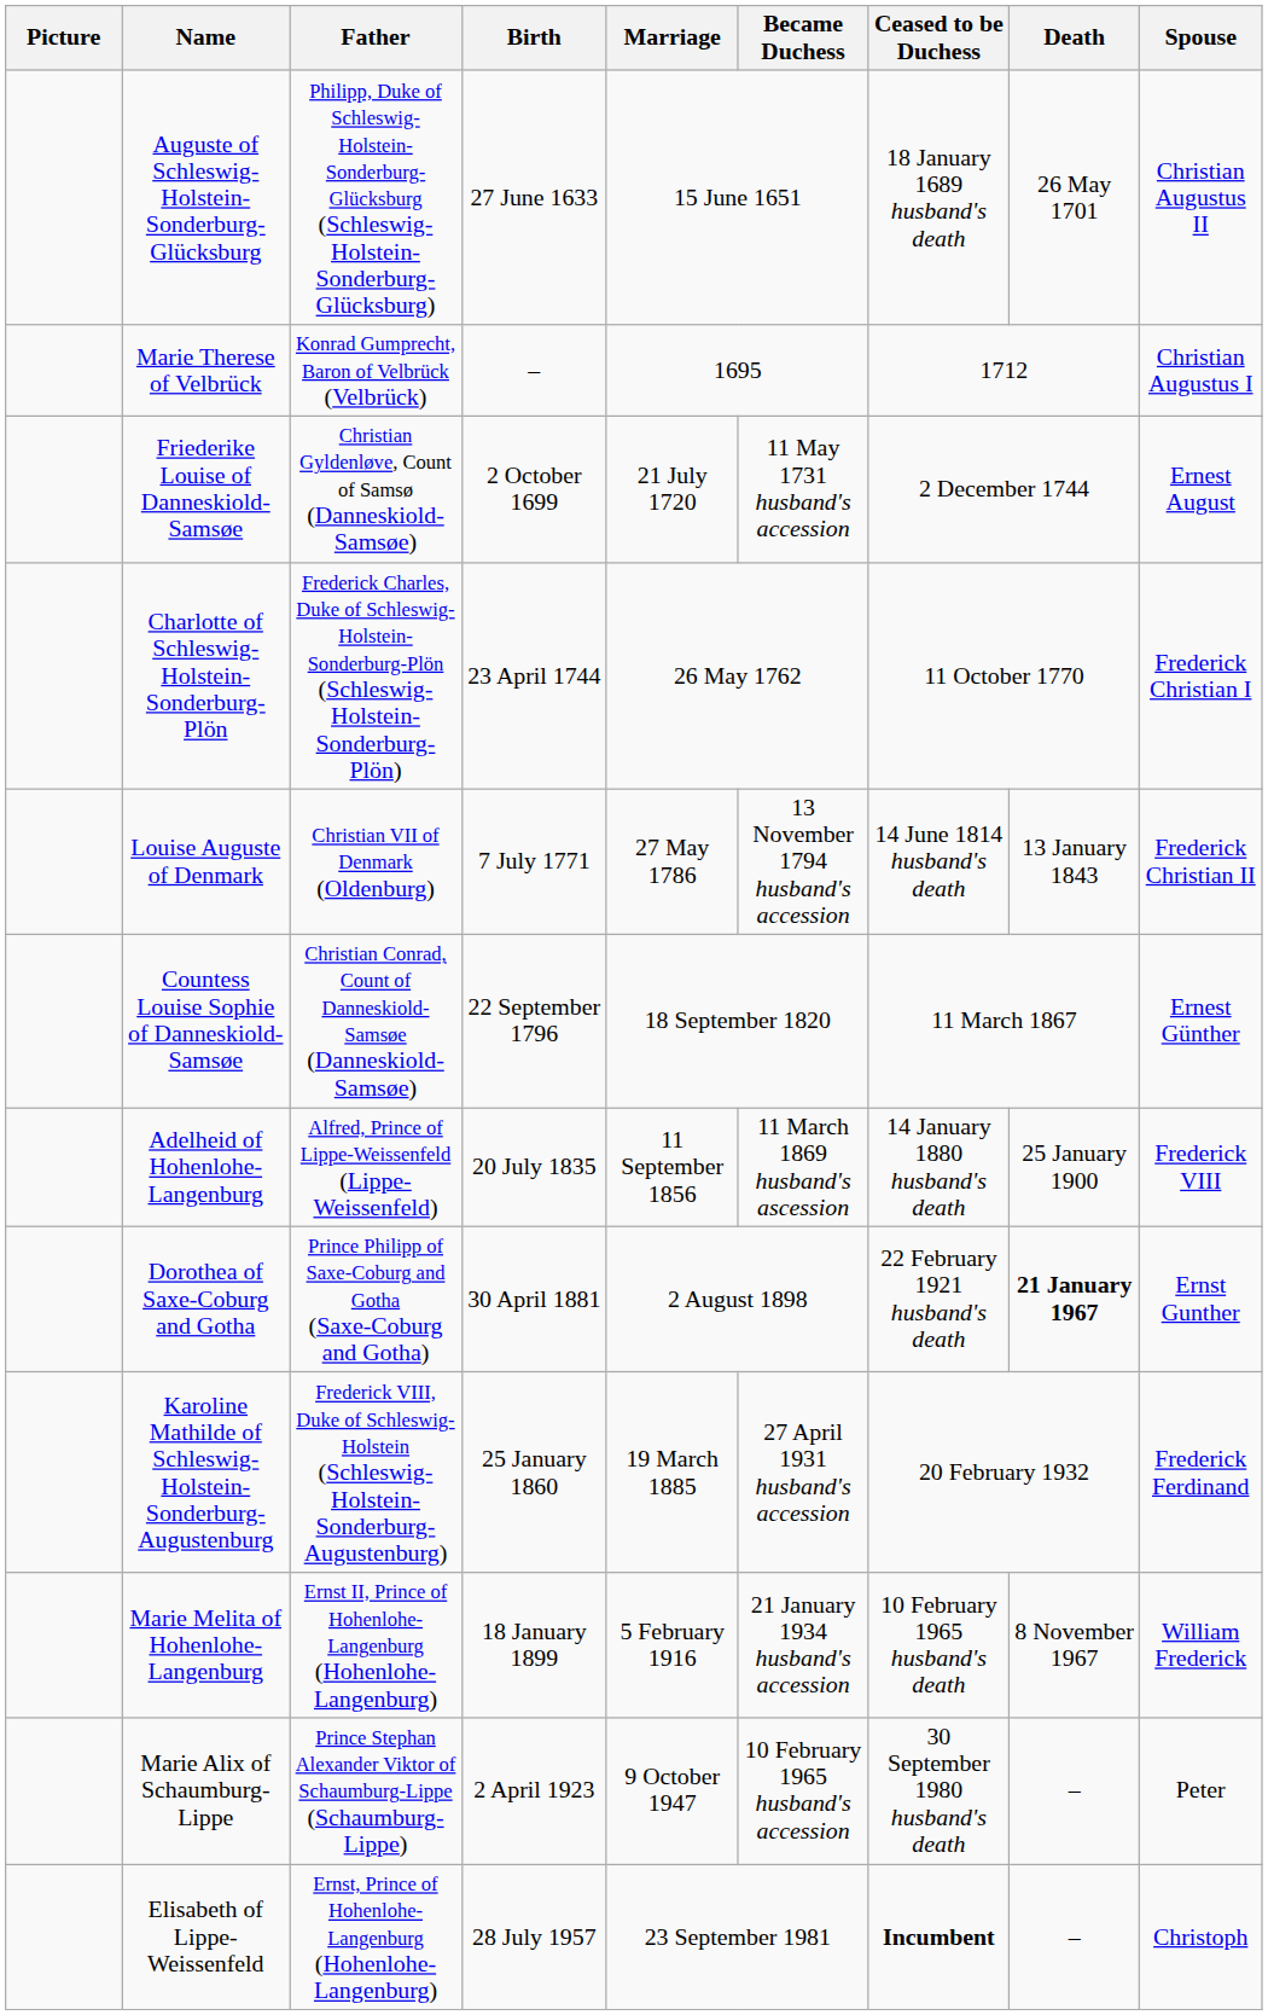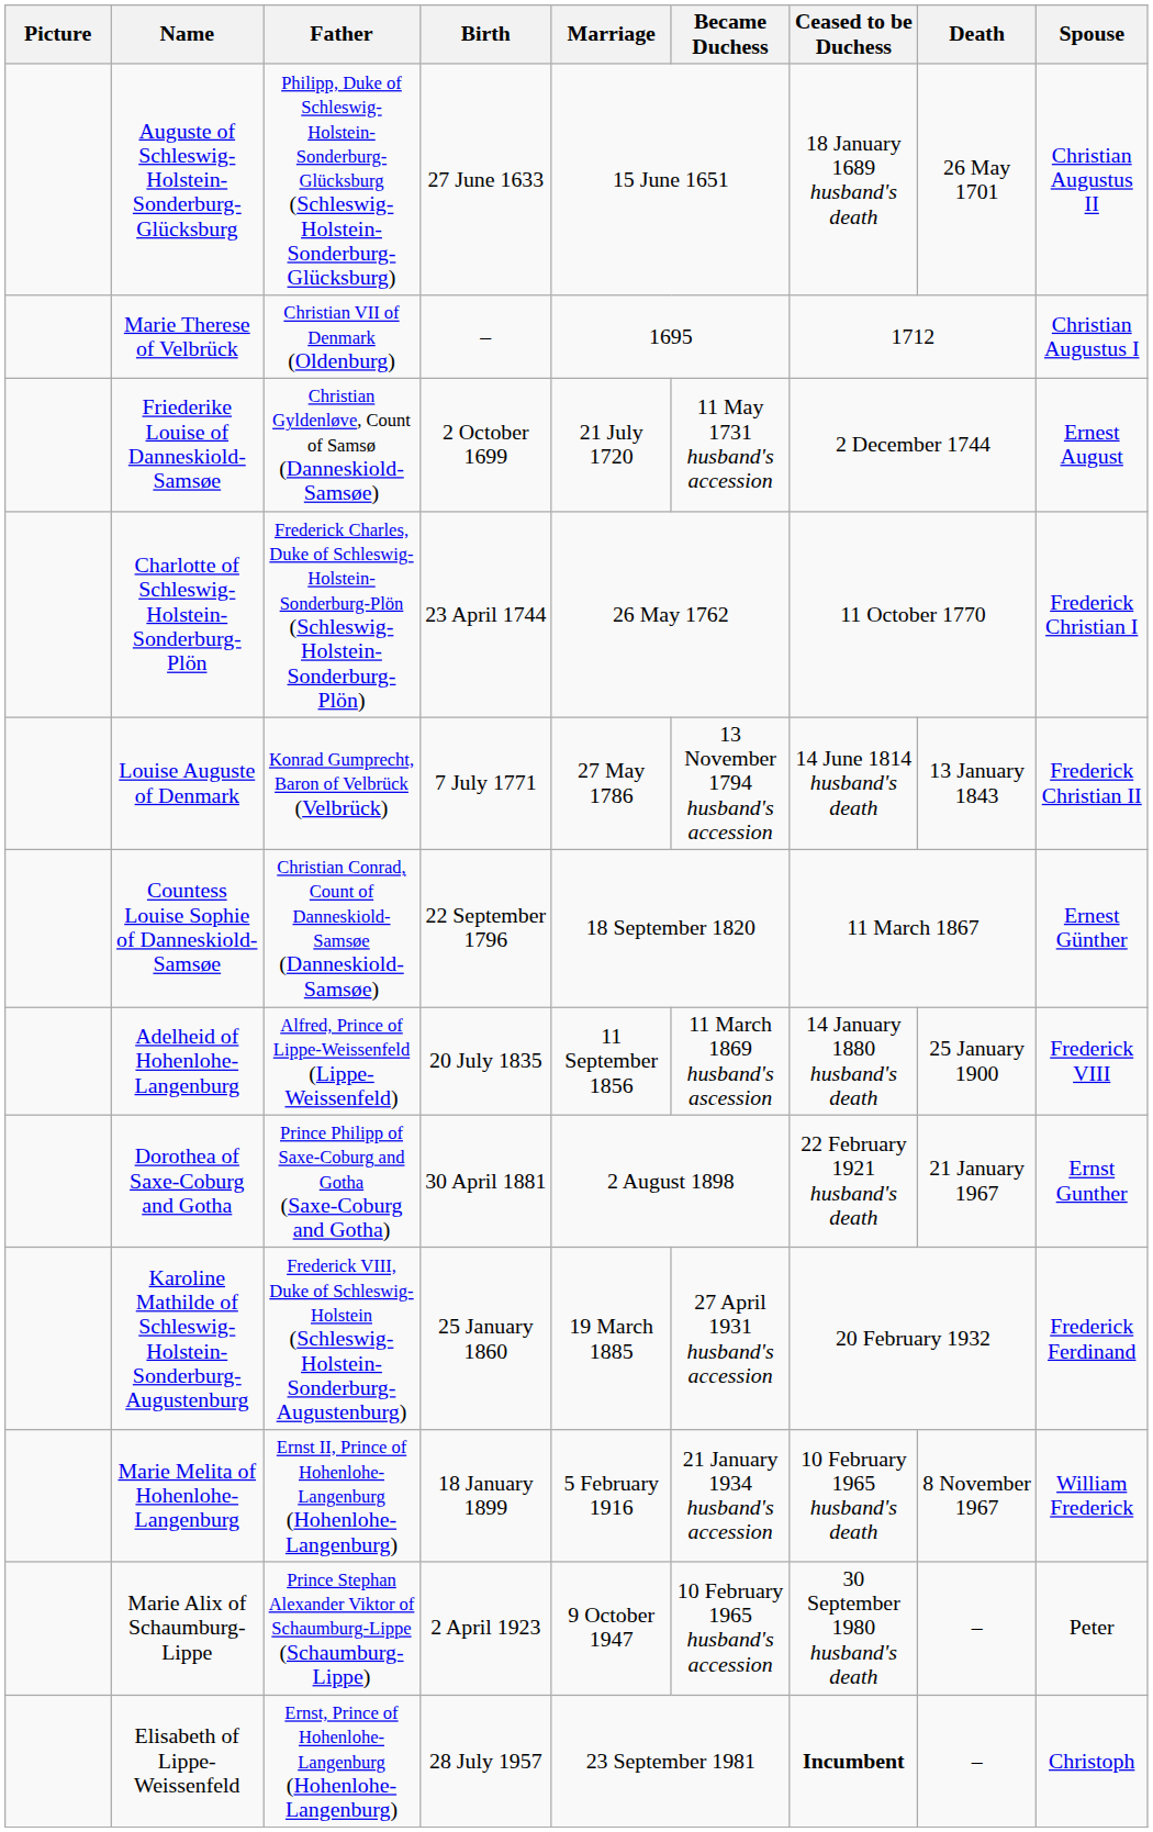Marie Therese of Velbrück | Father: Konrad Gumprecht, Baron of Velbrück (Velbrück) -> Christian VII of Denmark (Oldenburg)
Louise Auguste of Denmark | Father: Christian VII of Denmark (Oldenburg) -> Konrad Gumprecht, Baron of Velbrück (Velbrück)
Dorothea of Saxe-Coburg and Gotha | Death: bold -> normal
